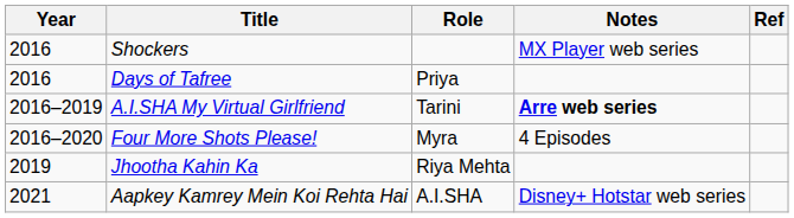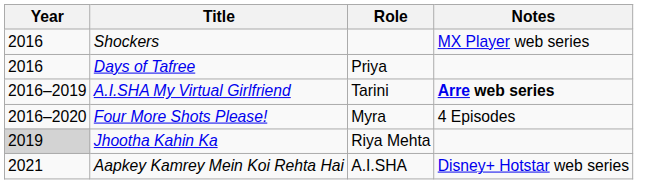- column: Ref
Jhootha Kahin Ka | Year: no background -> lightgrey background
